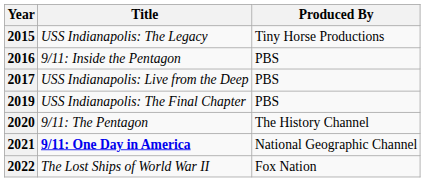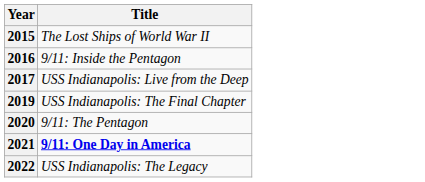- column: Produced By | Tiny Horse Productions | PBS | PBS | PBS | The History Channel | National Geographic Channel | Fox Nation
2015 | Title: USS Indianapolis: The Legacy -> The Lost Ships of World War II
2022 | Title: The Lost Ships of World War II -> USS Indianapolis: The Legacy
